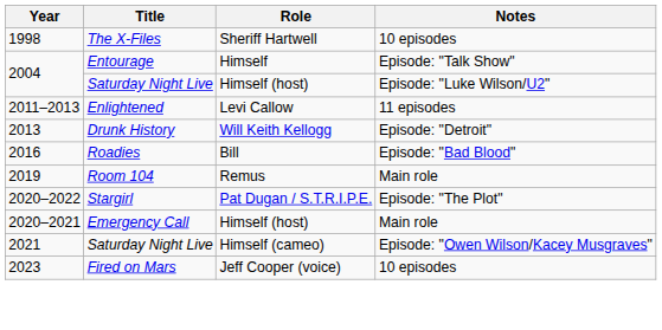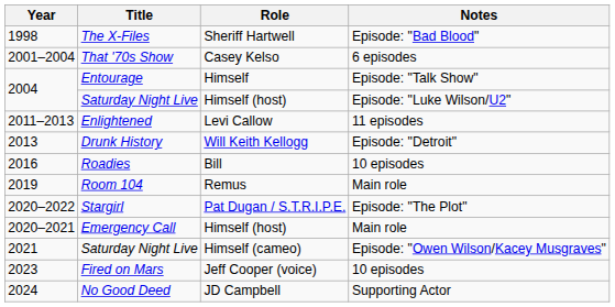The X-Files | Notes: 10 episodes -> Episode: "Bad Blood"
+ row: 2001–2004 | That '70s Show | Casey Kelso | 6 episodes
Roadies | Notes: Episode: "Bad Blood" -> 10 episodes
+ row: 2024 | No Good Deed | JD Campbell | Supporting Actor
